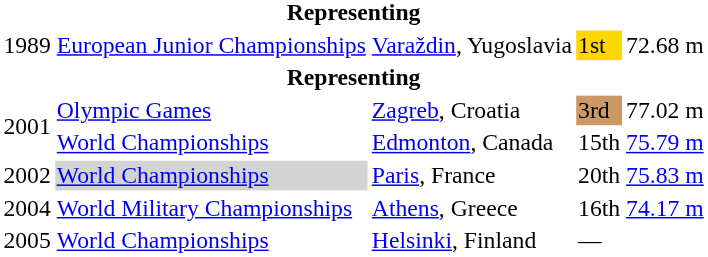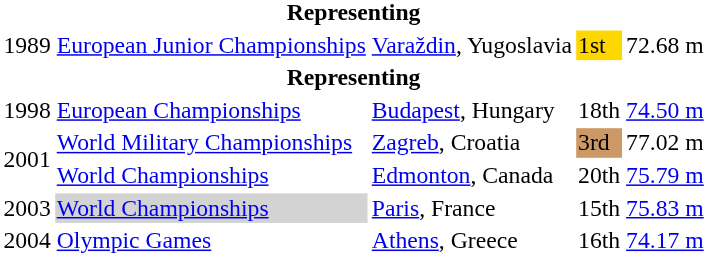+ row: 1998 | European Championships | Budapest, Hungary | 18th | 74.50 m
Zagreb, Croatia | column 2: Olympic Games -> World Military Championships
Edmonton, Canada | column 4: 15th -> 20th
Paris, France | column 1: 2002 -> 2003
Paris, France | column 4: 20th -> 15th
Athens, Greece | column 2: World Military Championships -> Olympic Games
- row: 2005 | World Championships | Helsinki, Finland | —
